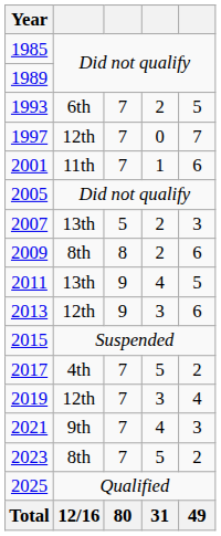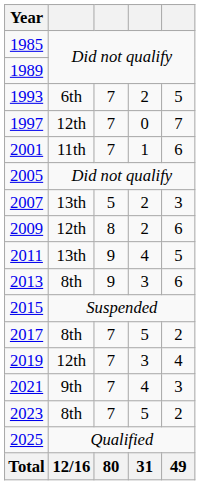2009 | column 2: 8th -> 12th
2013 | column 2: 12th -> 8th
2017 | column 2: 4th -> 8th
